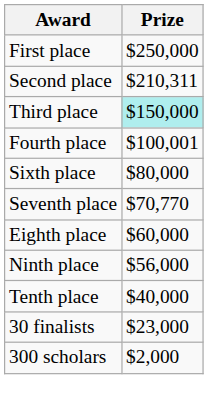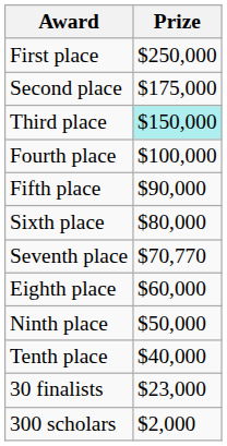Second place | Prize: $210,311 -> $175,000
Fourth place | Prize: $100,001 -> $100,000
+ row: Fifth place | $90,000
Ninth place | Prize: $56,000 -> $50,000
